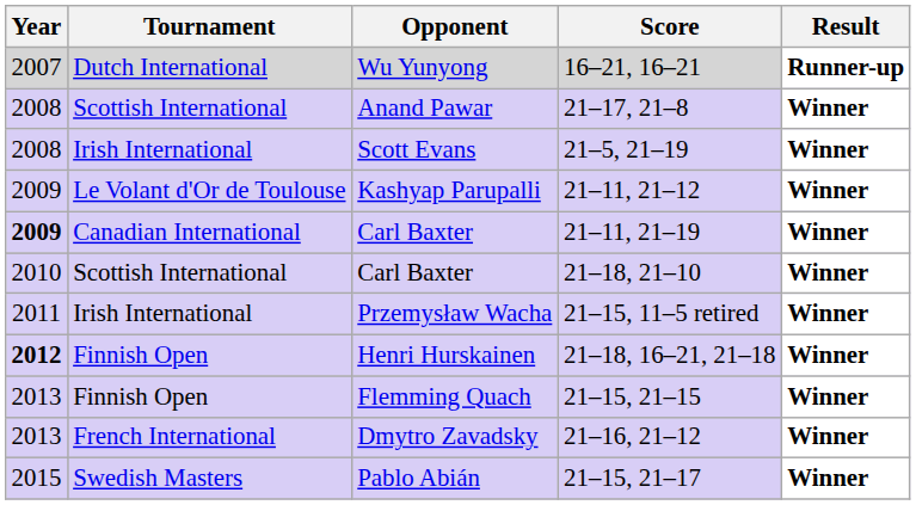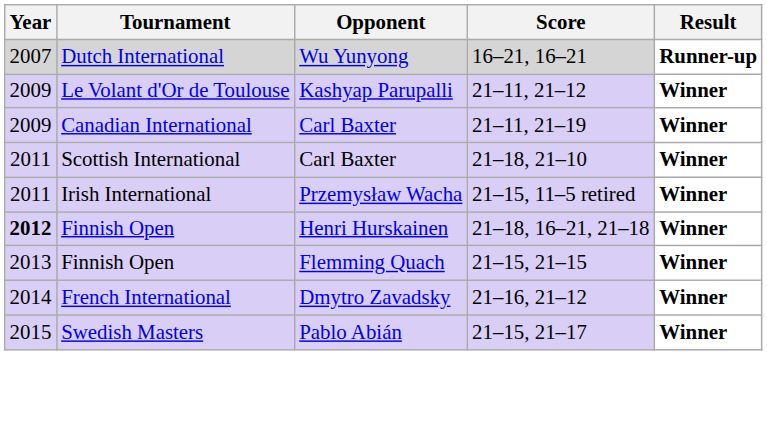- row: 2008 | Scottish International | Anand Pawar | 21–17, 21–8 | Winner
- row: 2008 | Irish International | Scott Evans | 21–5, 21–19 | Winner
Carl Baxter / 21–11, 21–19 | Year: bold -> normal
Carl Baxter / 21–18, 21–10 | Year: 2010 -> 2011
Dmytro Zavadsky | Year: 2013 -> 2014
